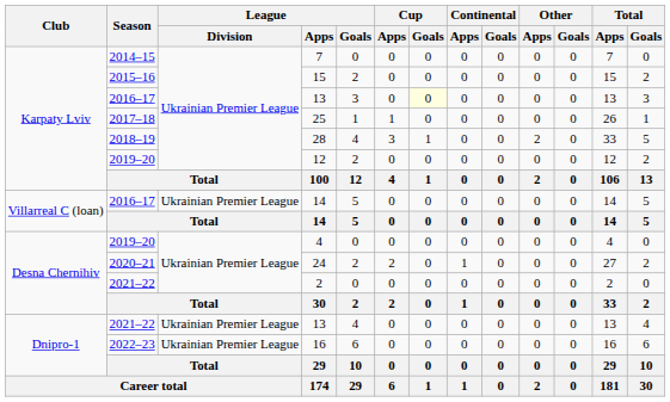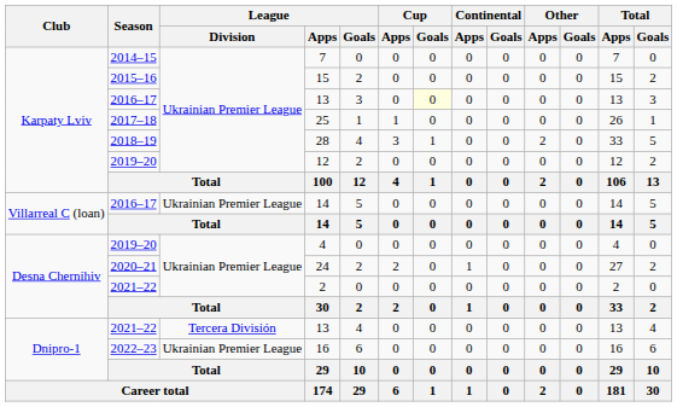2021–22 / 13 | League / Division: Ukrainian Premier League -> Tercera División
